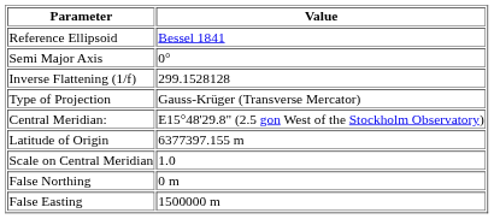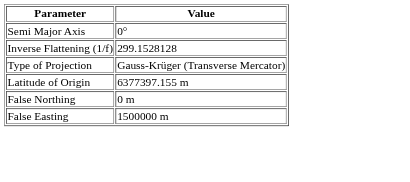- row: Reference Ellipsoid | Bessel 1841
- row: Central Meridian: | E15°48'29.8" (2.5 gon West of the Stockholm Observatory)
- row: Scale on Central Meridian | 1.0
